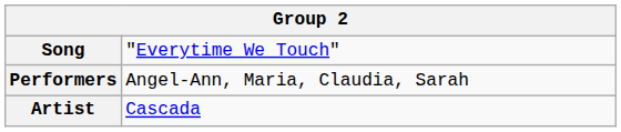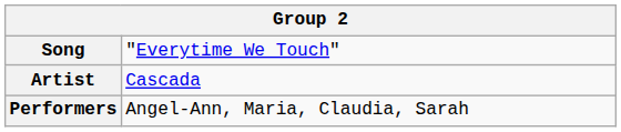rows swapped: Artist <-> Performers
